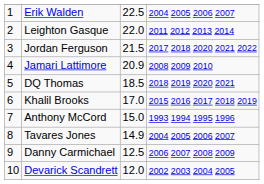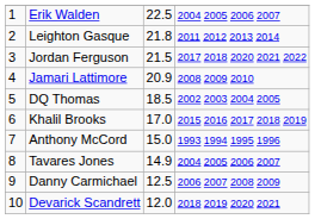Leighton Gasque | column 3: 22.0 -> 21.8
DQ Thomas | column 4: 2018 2019 2020 2021 -> 2002 2003 2004 2005
Devarick Scandrett | column 4: 2002 2003 2004 2005 -> 2018 2019 2020 2021
